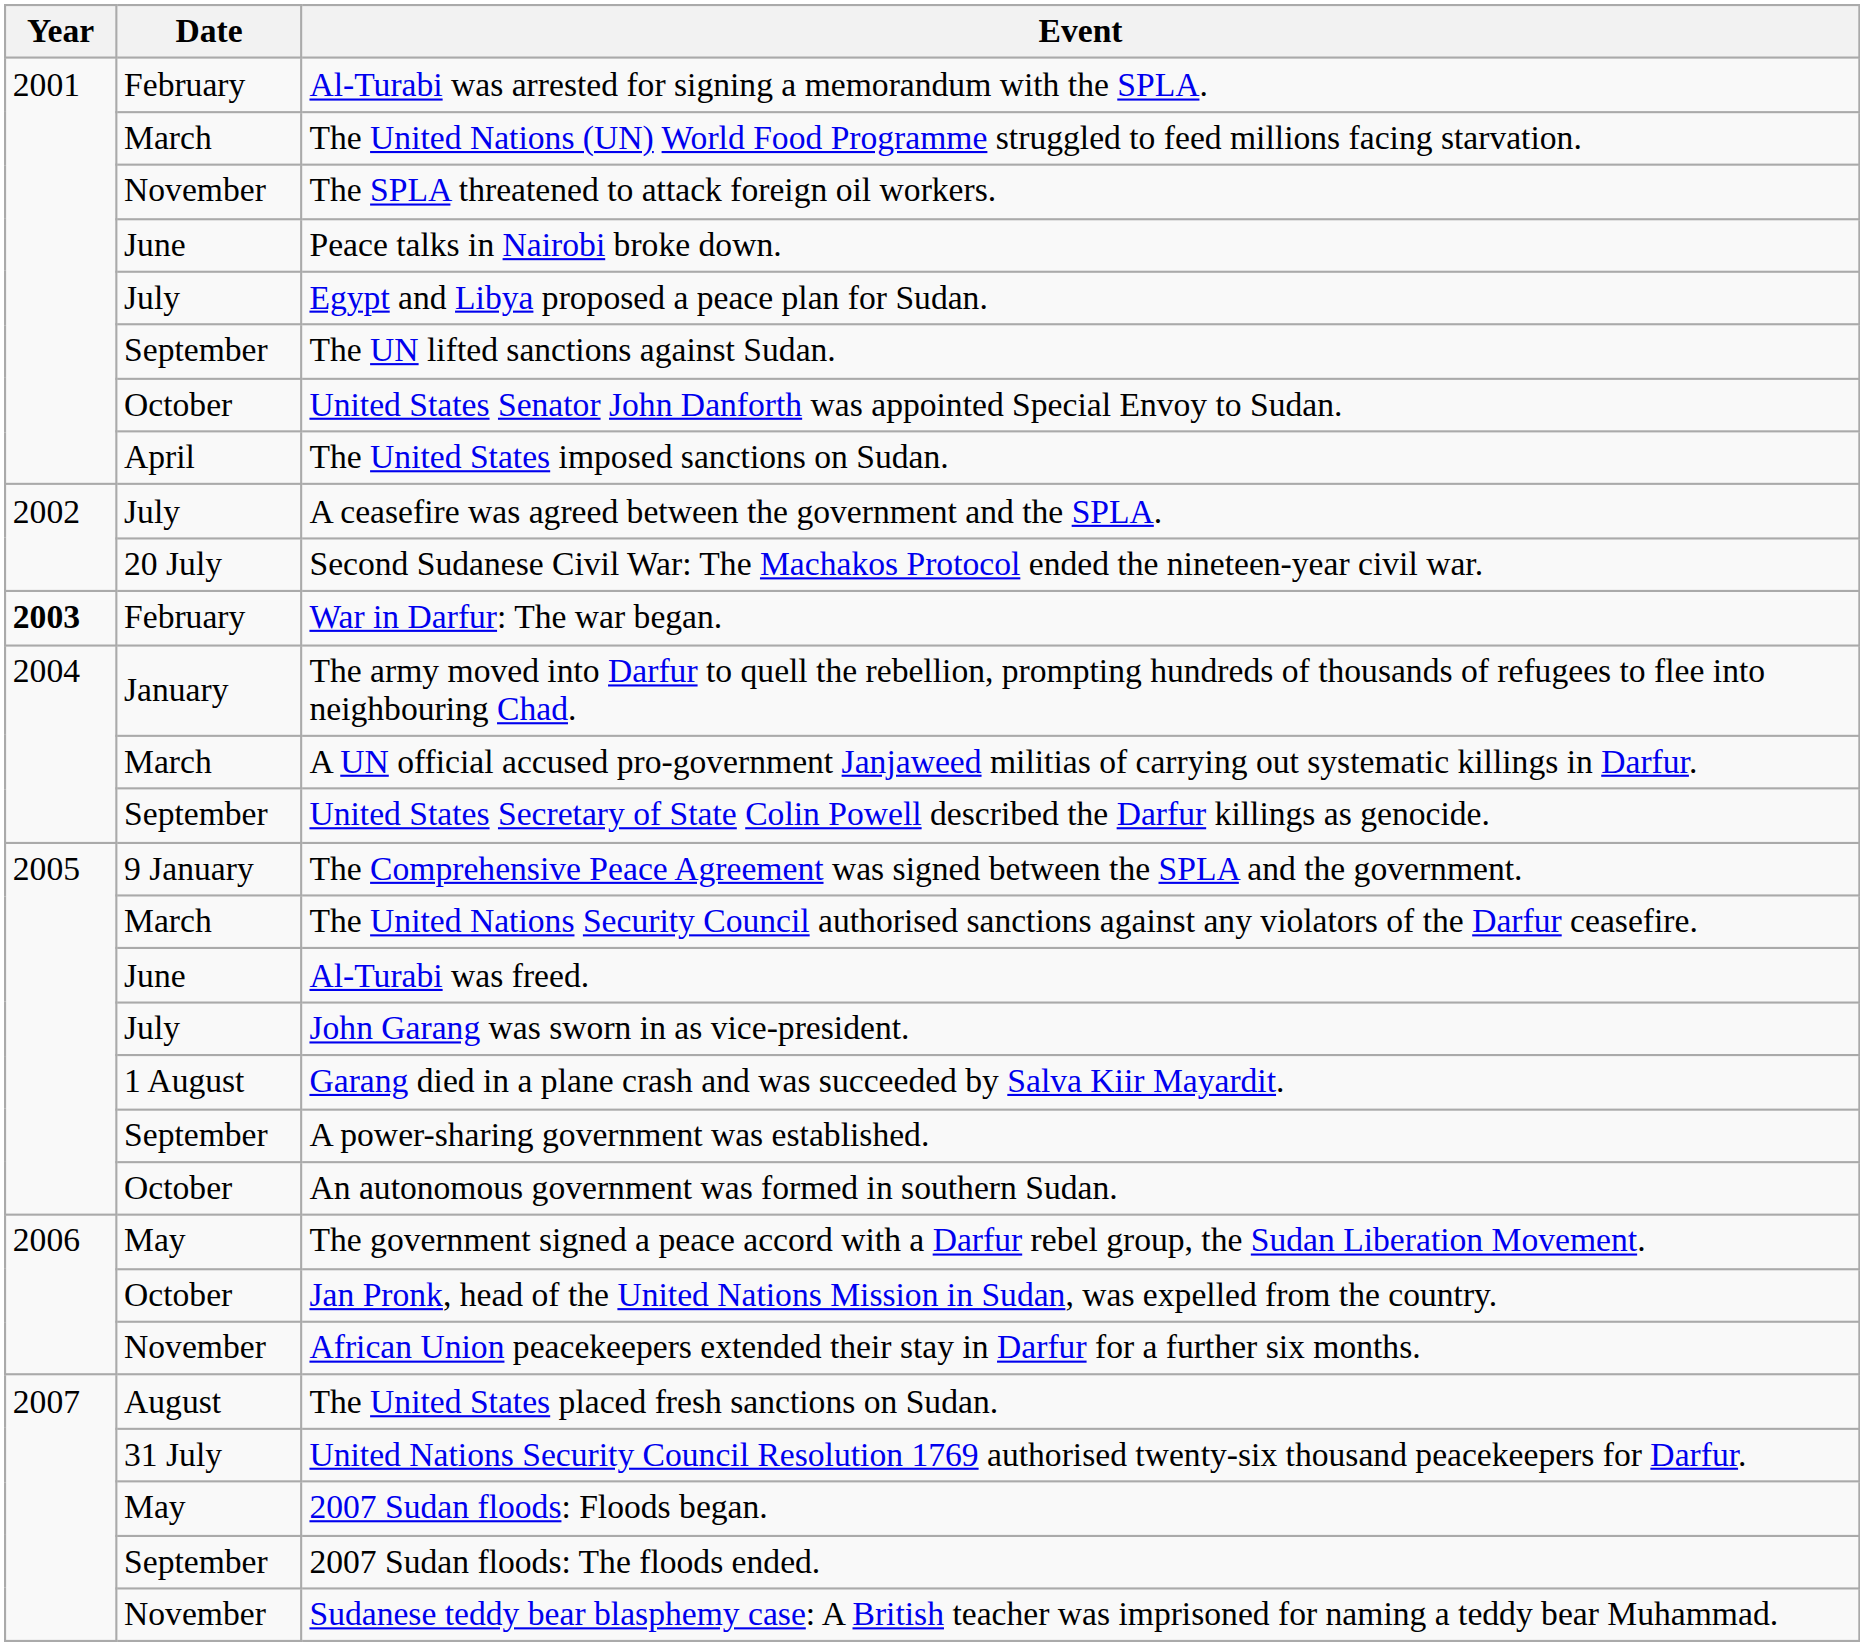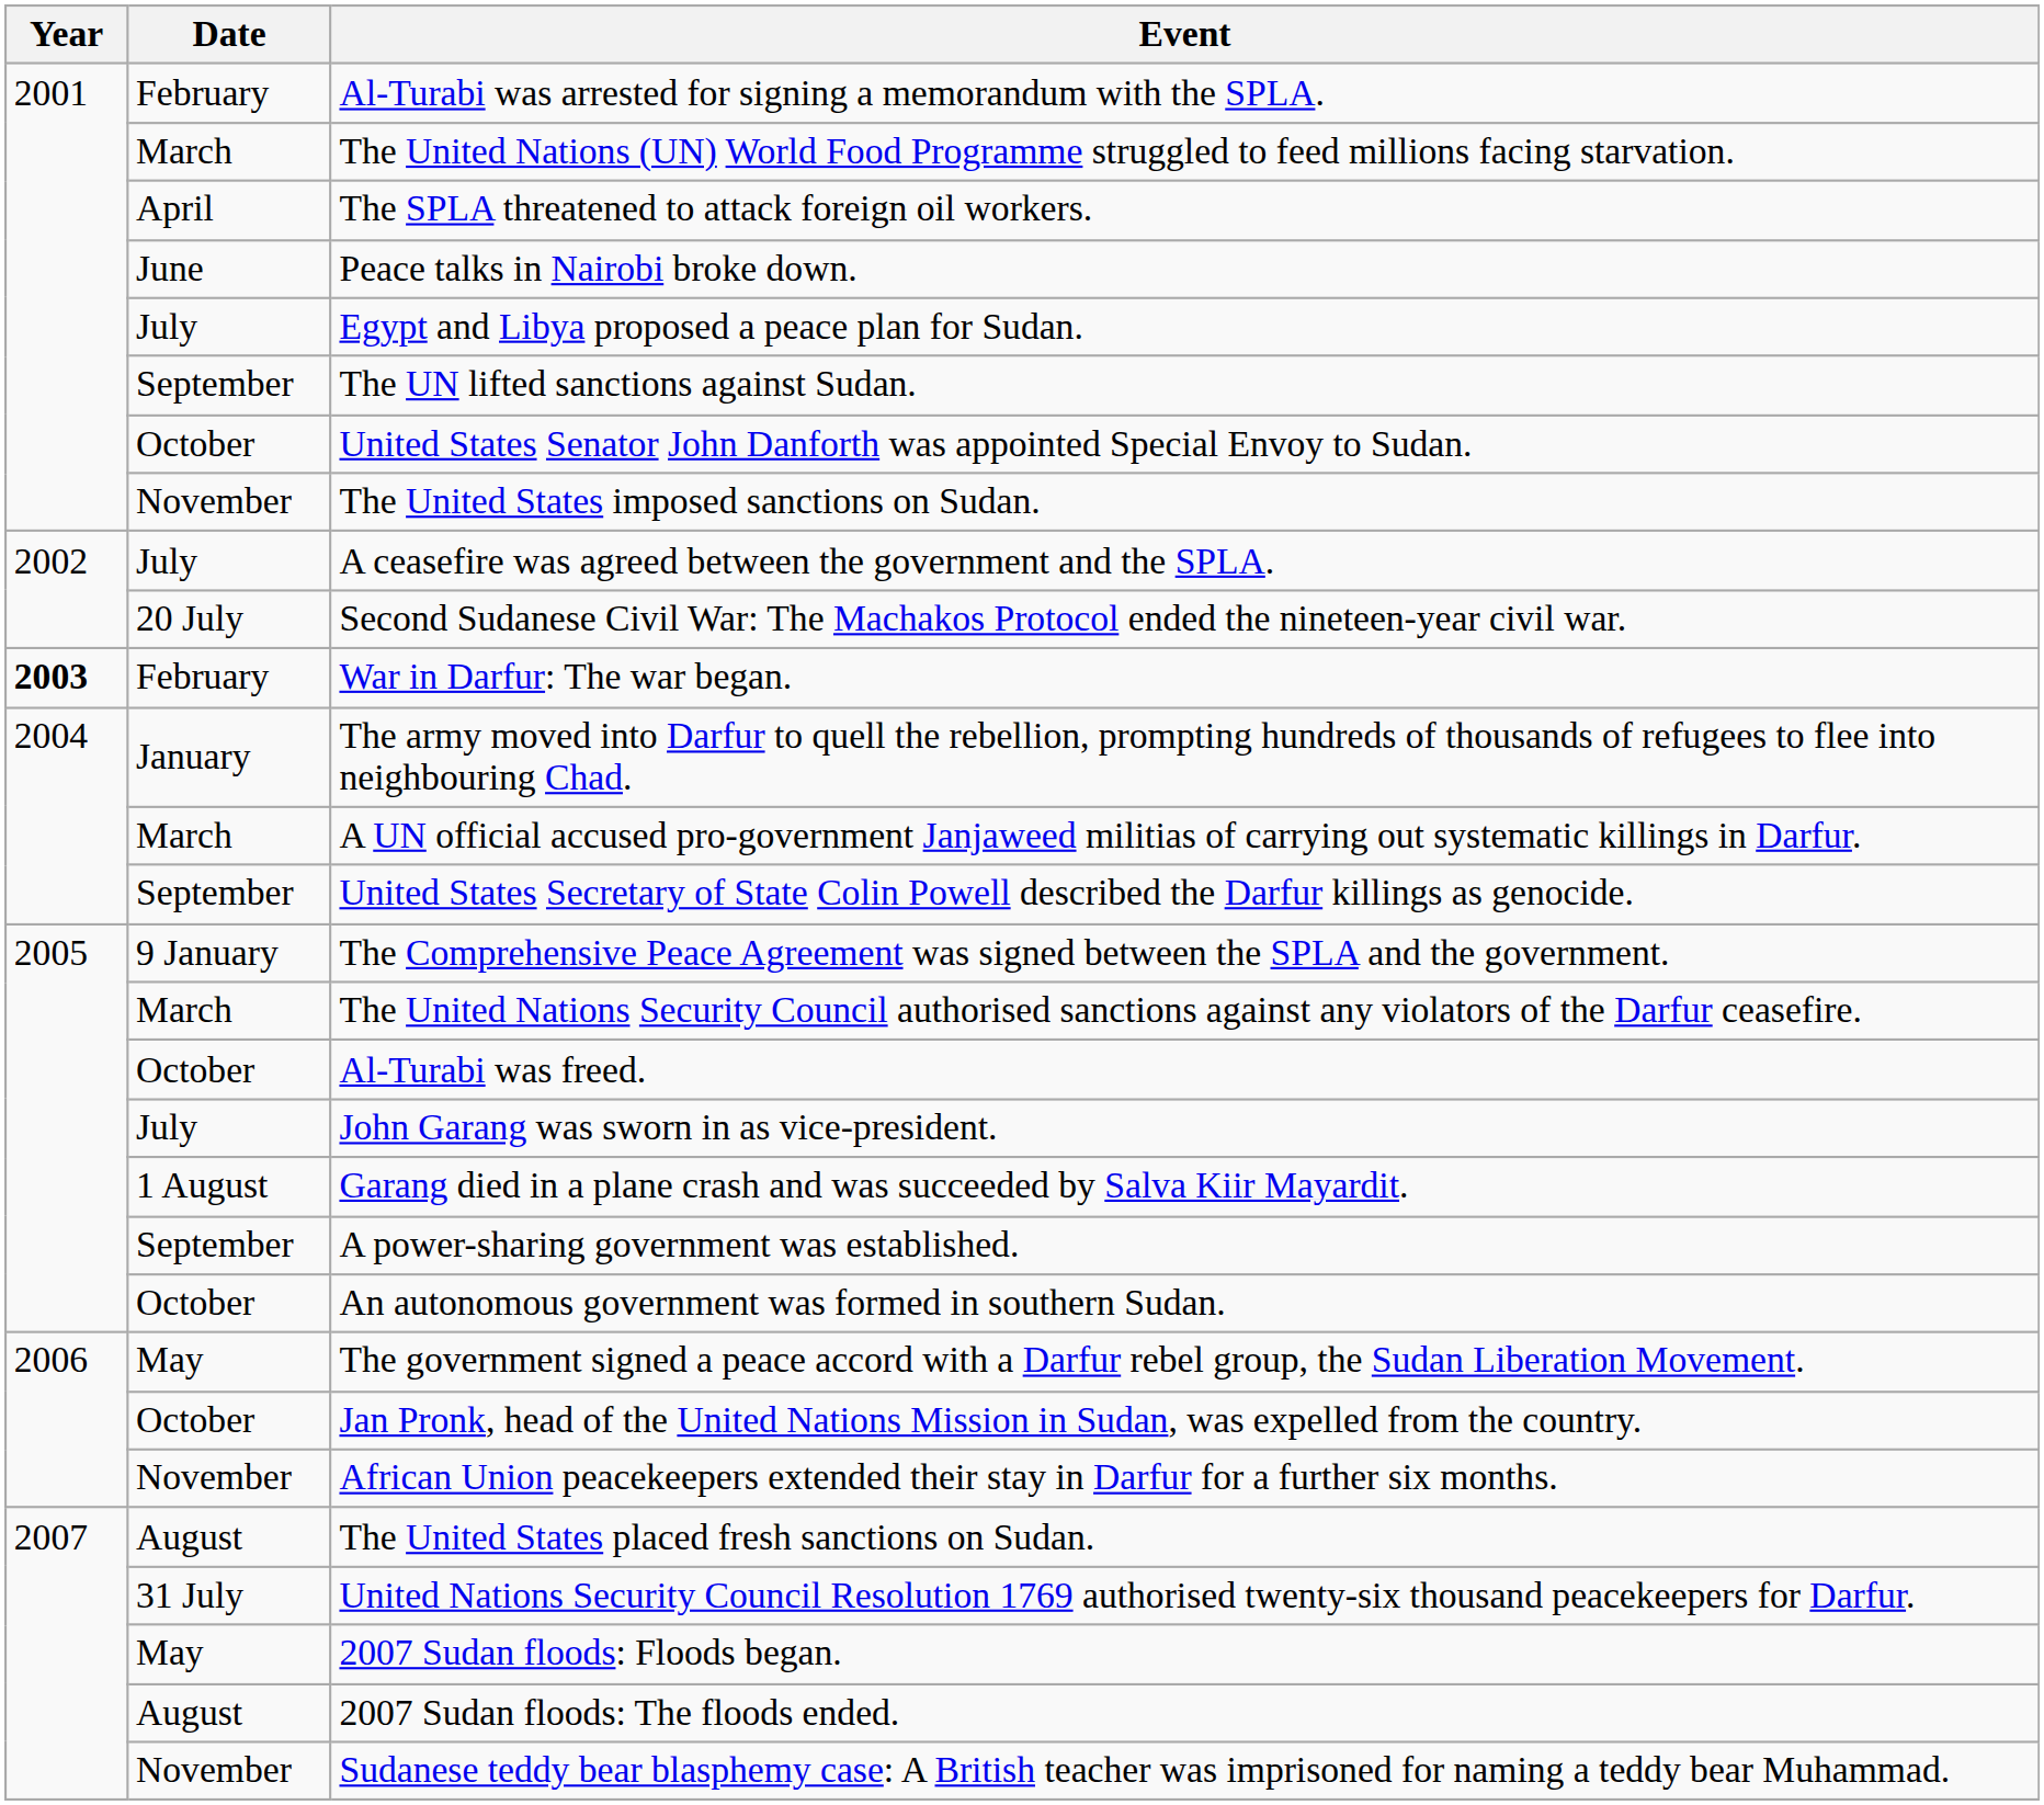The SPLA threatened to attack foreign oil workers. | Date: November -> April
The United States imposed sanctions on Sudan. | Date: April -> November
Al-Turabi was freed. | Date: June -> October
2007 Sudan floods: The floods ended. | Date: September -> August
